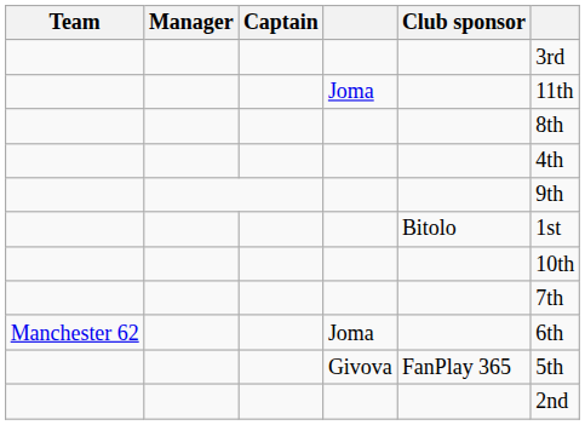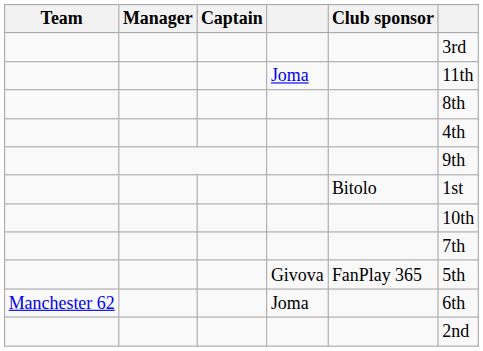rows swapped: Manchester 62 / Joma <-> Givova
